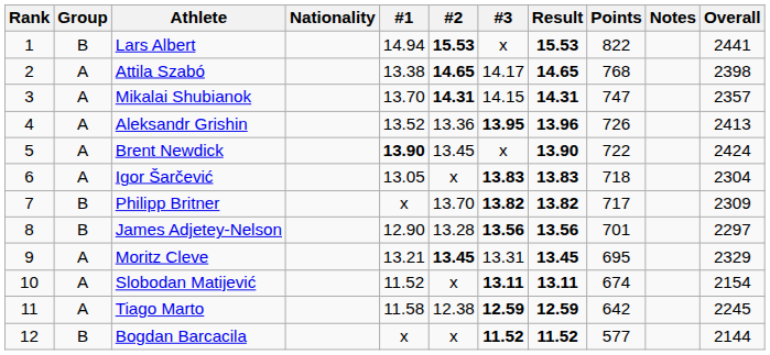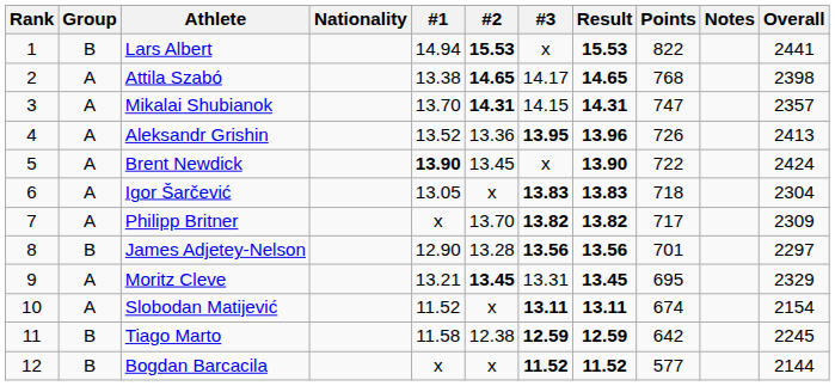Philipp Britner | Group: B -> A
Tiago Marto | Group: A -> B
